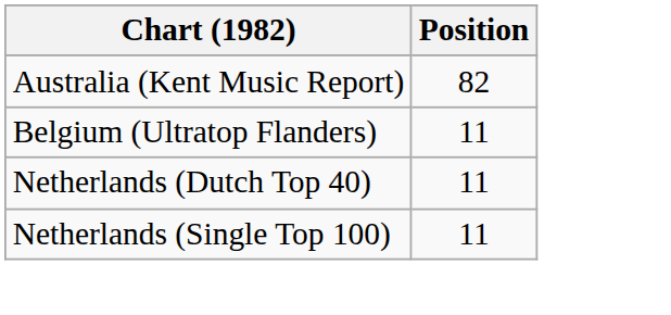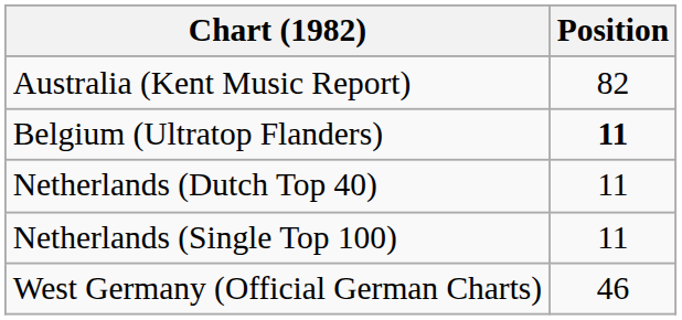Belgium (Ultratop Flanders) | Position: normal -> bold
+ row: West Germany (Official German Charts) | 46
